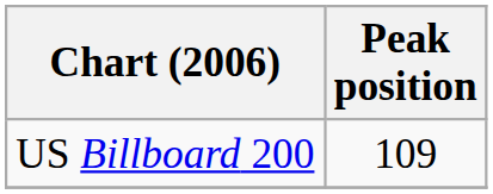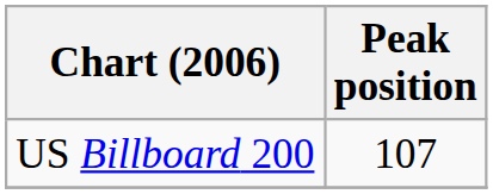US Billboard 200 | Peak position: 109 -> 107
